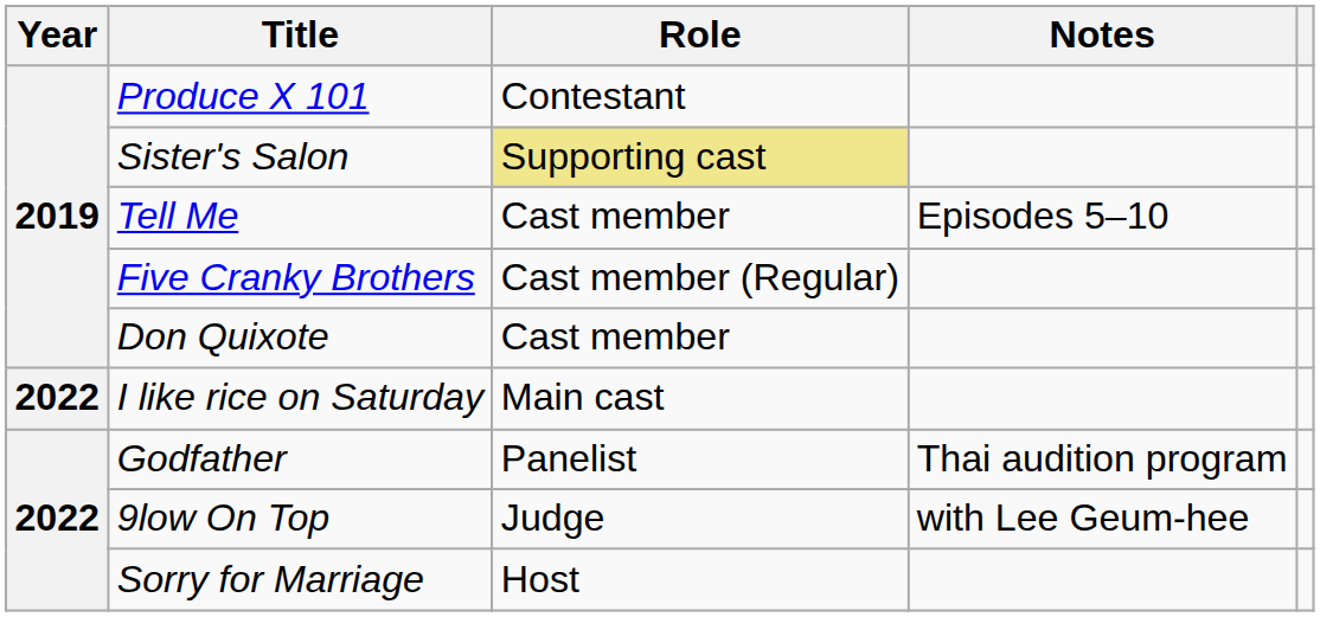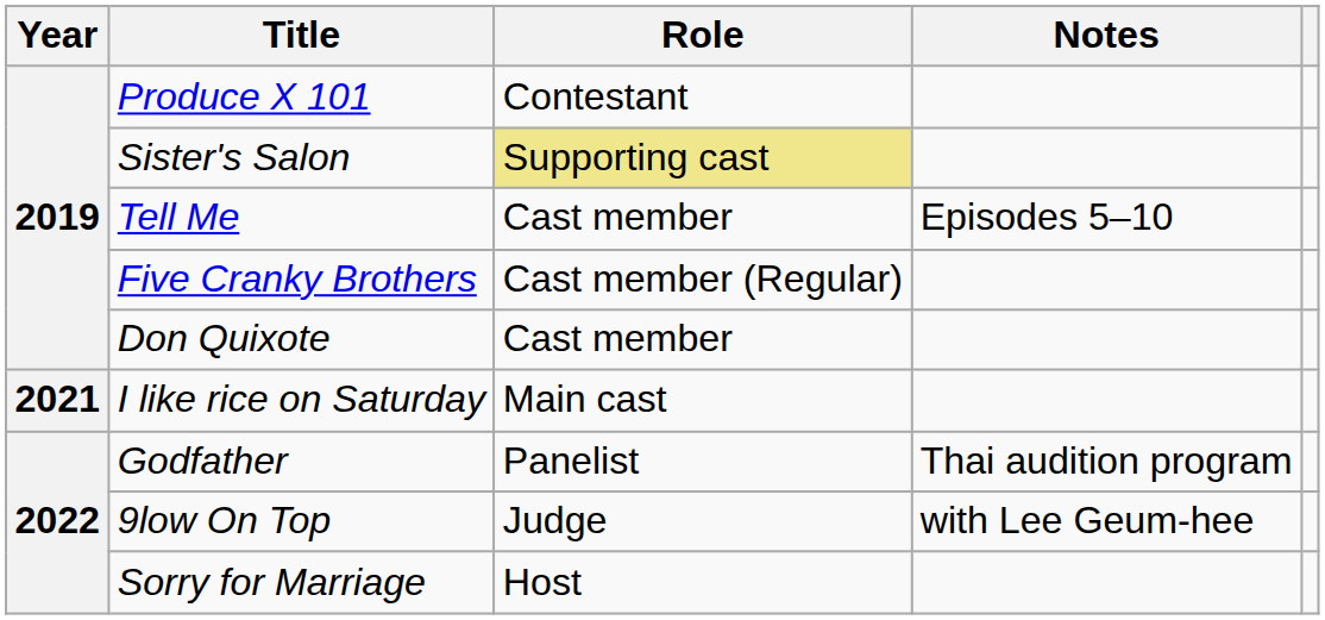I like rice on Saturday | Year: 2022 -> 2021
